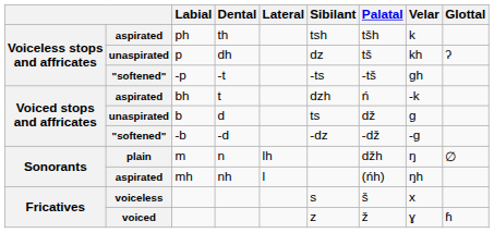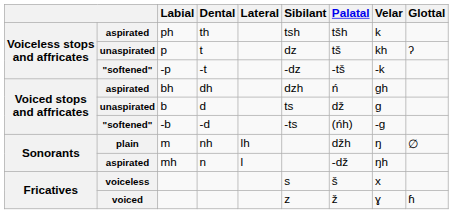p | Dental: dh -> t
-p | Sibilant: -ts -> -dz
-p | Velar: gh -> -k
bh | Dental: t -> dh
bh | Velar: -k -> gh
-b | Sibilant: -dz -> -ts
-b | Palatal: -dž -> (ńh)
m | Dental: n -> nh
mh | Dental: nh -> n
mh | Palatal: (ńh) -> -dž
